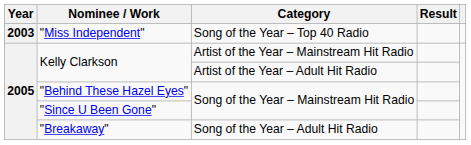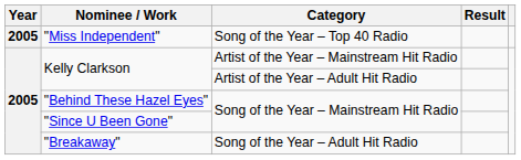"Miss Independent" | Year: 2003 -> 2005
